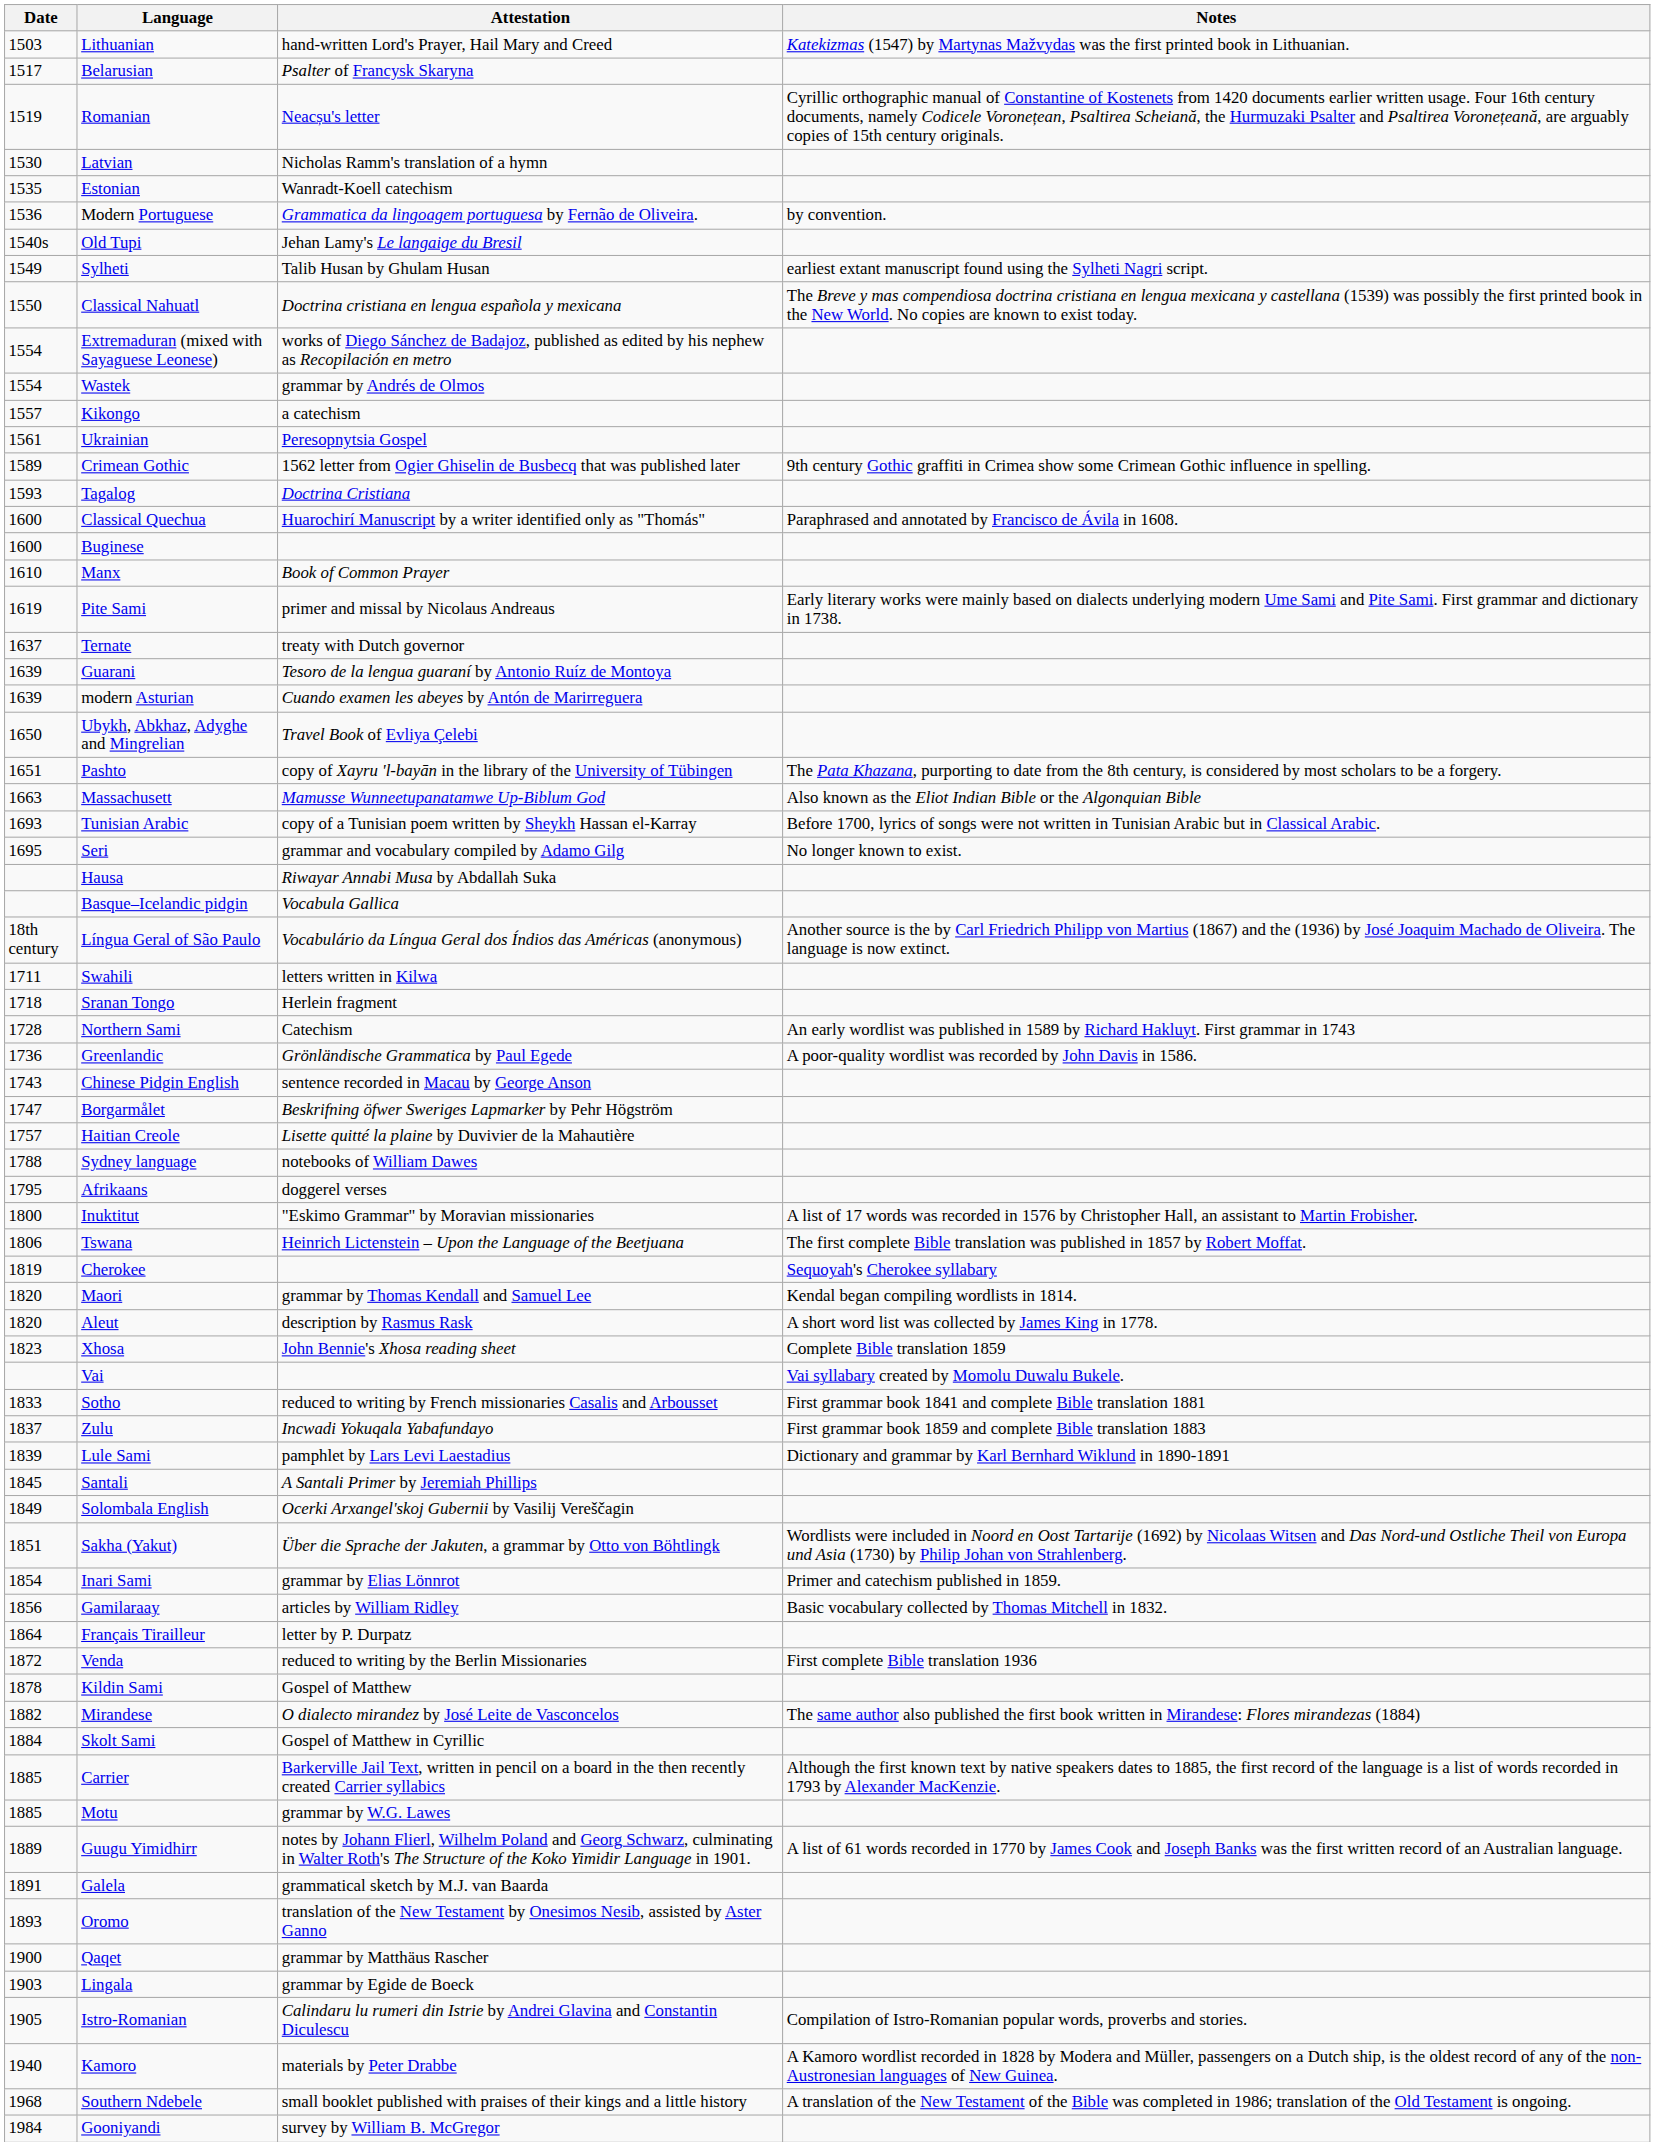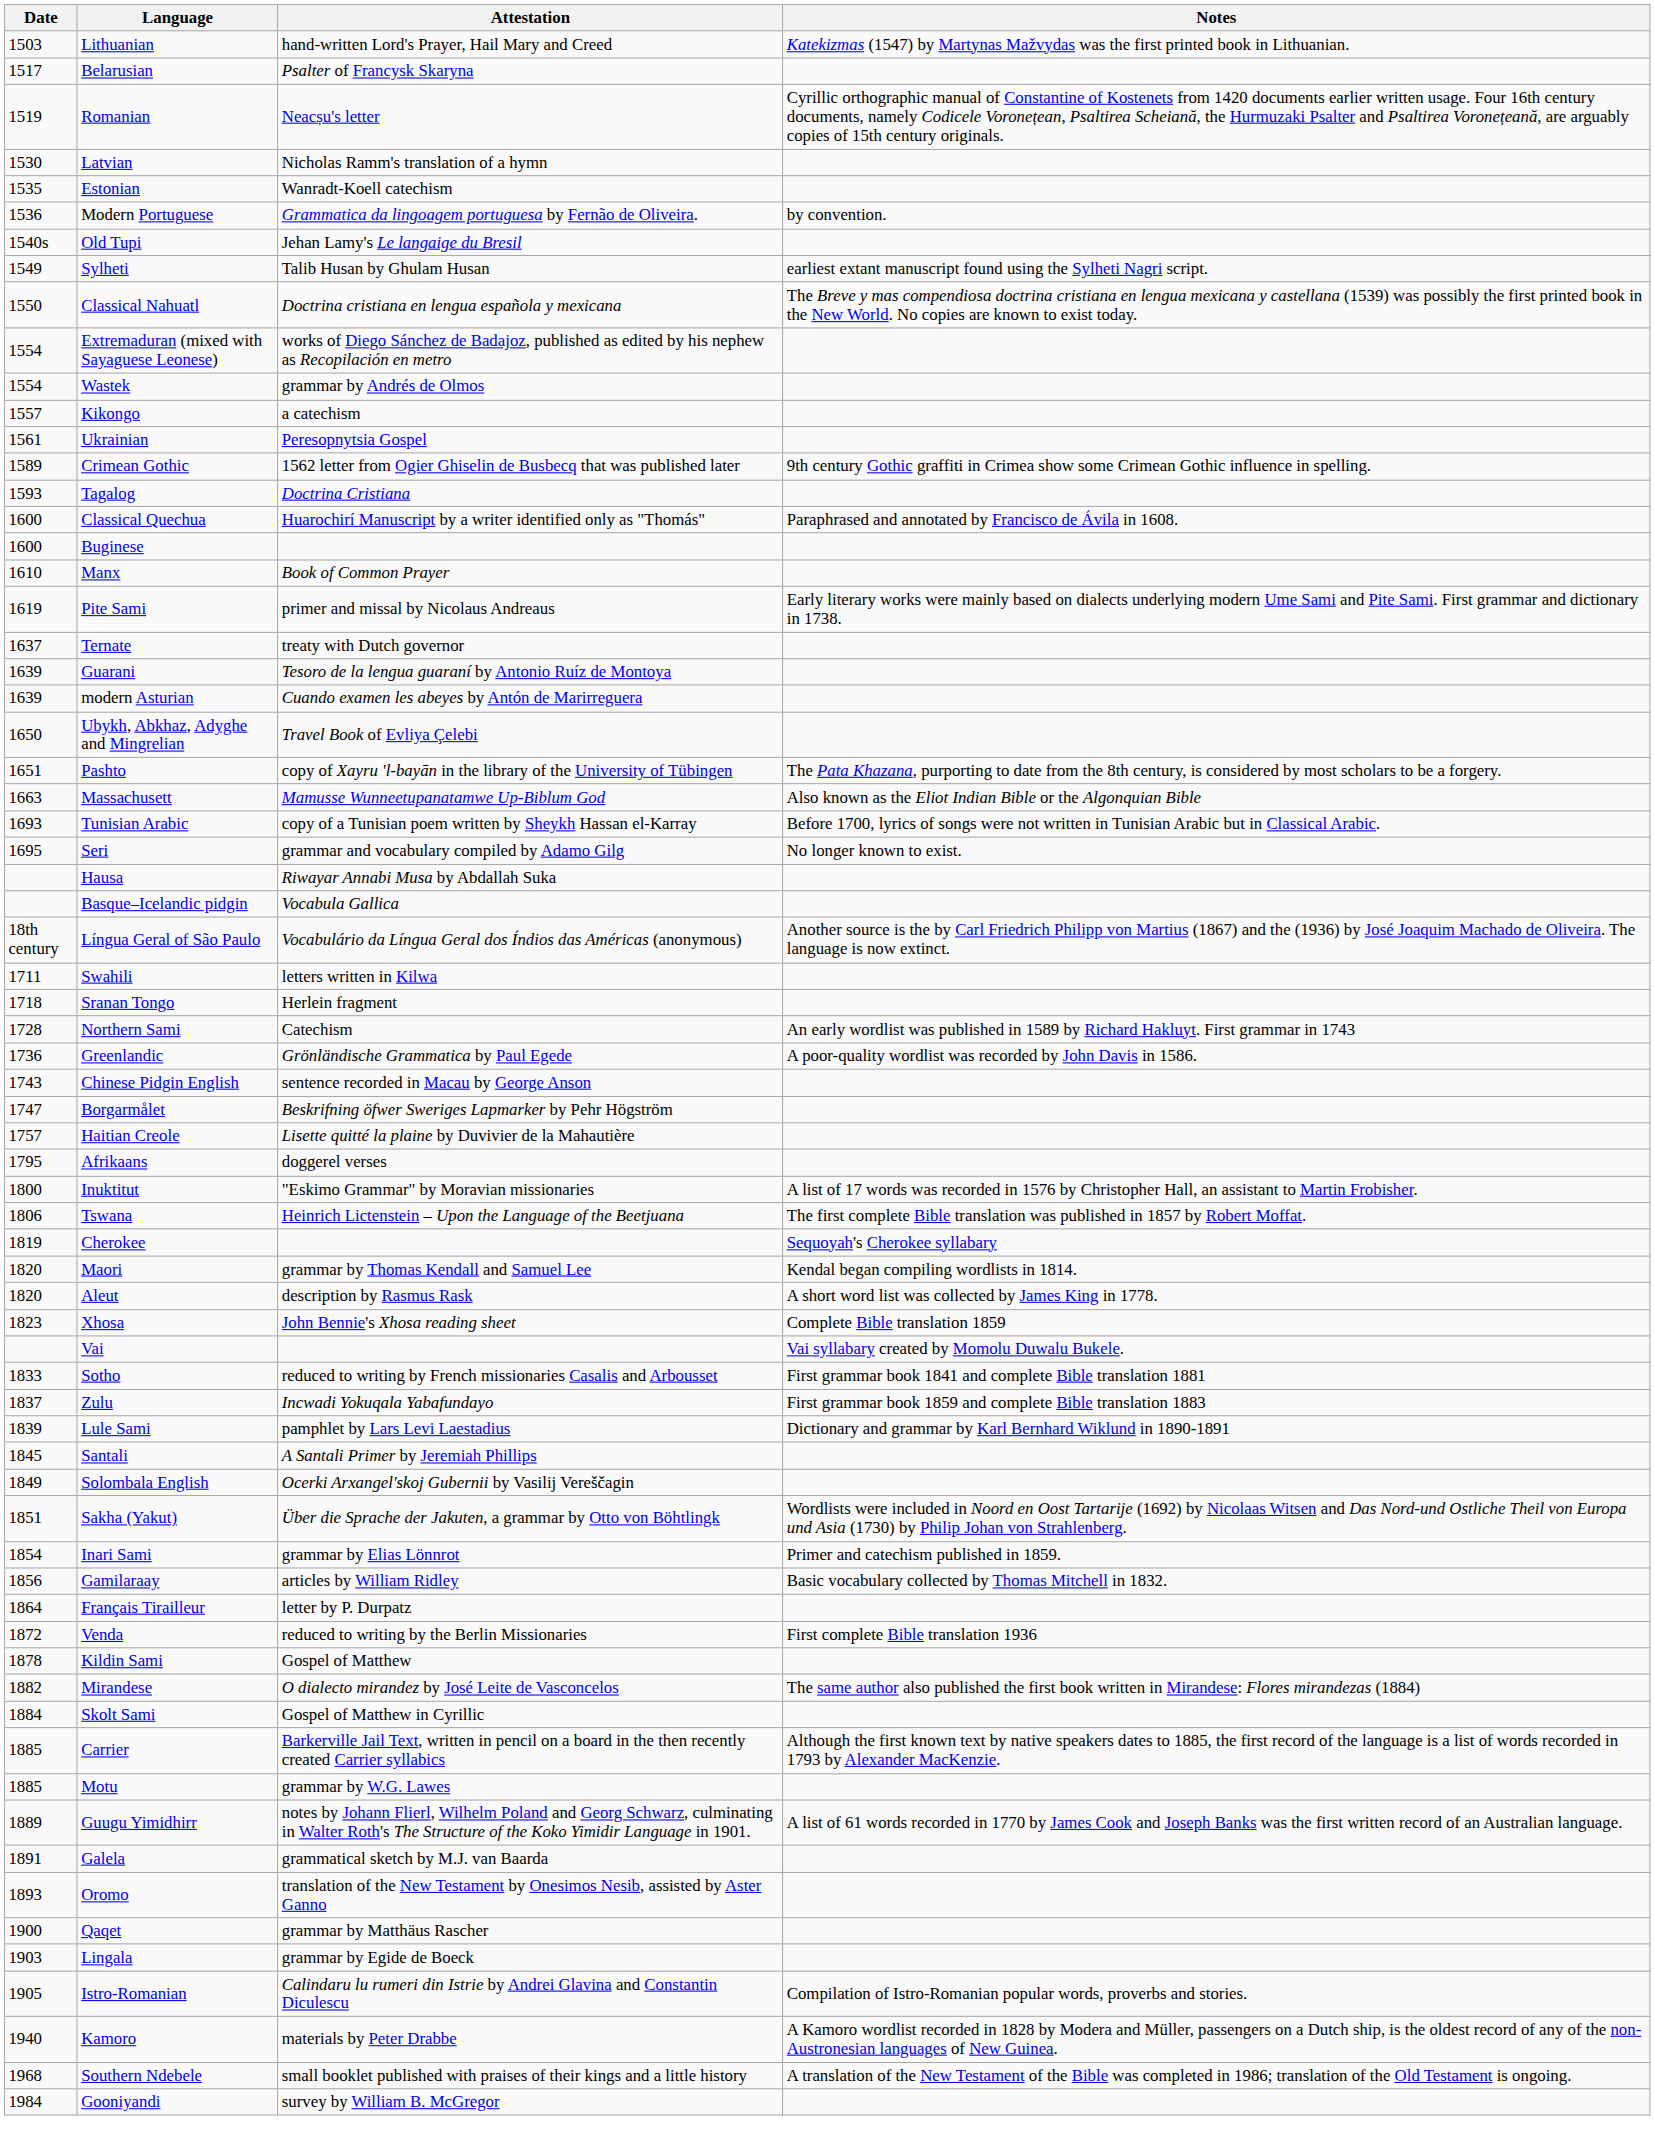- row: 1788 | Sydney language | notebooks of William Dawes
